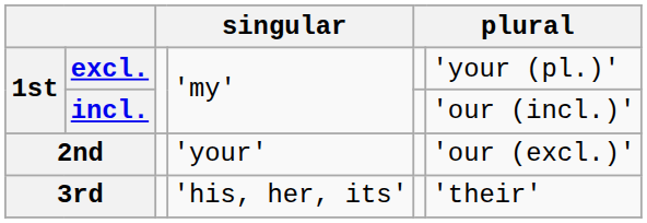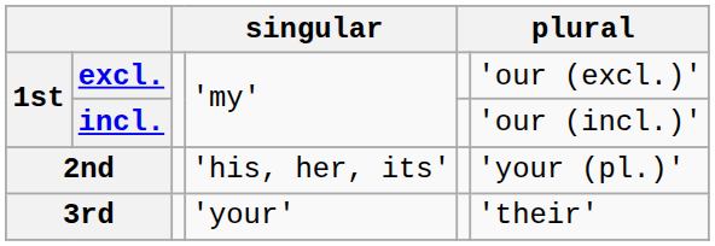excl. | column 6: 'your (pl.)' -> 'our (excl.)'
2nd | column 4: 'your' -> 'his, her, its'
2nd | column 6: 'our (excl.)' -> 'your (pl.)'
3rd | column 4: 'his, her, its' -> 'your'
